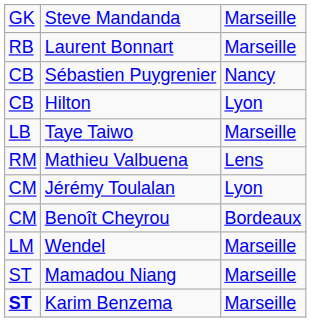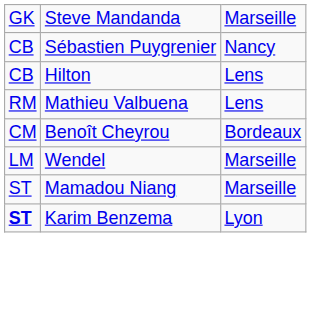- row: RB | Laurent Bonnart | Marseille
Hilton | column 3: Lyon -> Lens
- row: LB | Taye Taiwo | Marseille
- row: CM | Jérémy Toulalan | Lyon
Karim Benzema | column 3: Marseille -> Lyon
